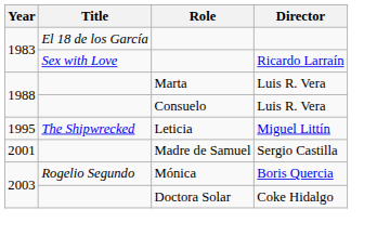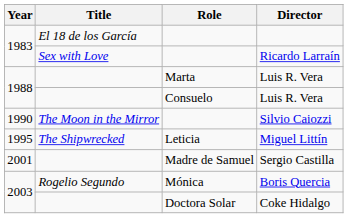+ row: 1990 | The Moon in the Mirror | Silvio Caiozzi
